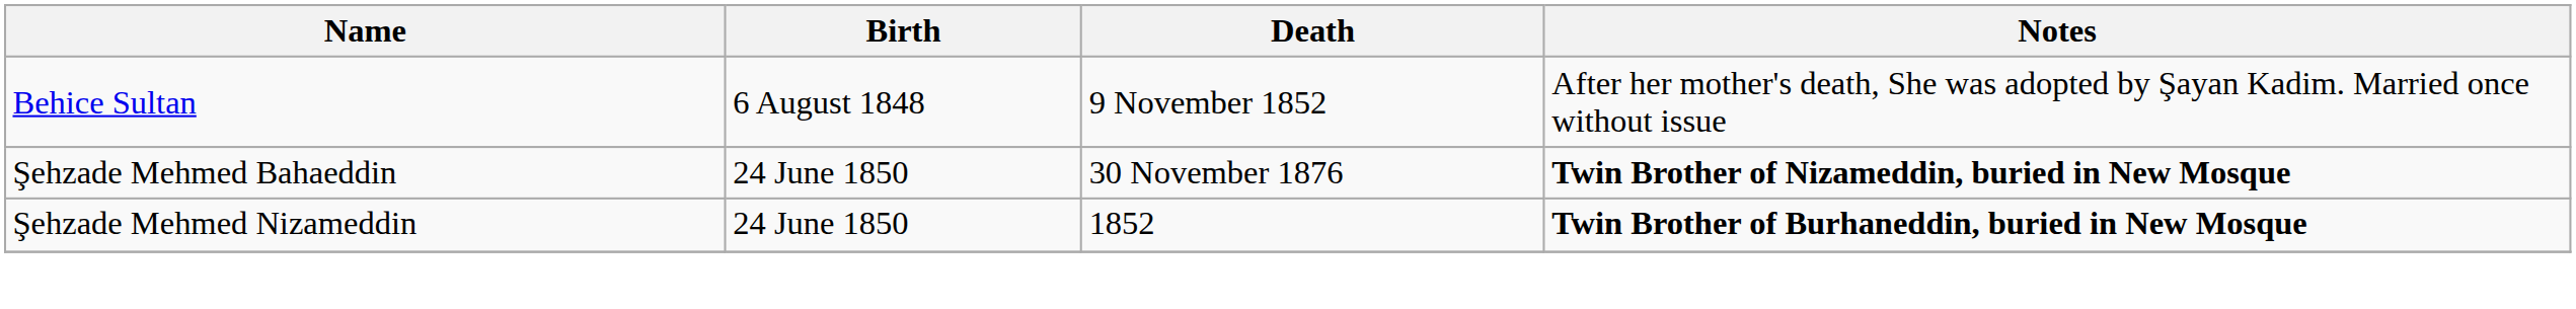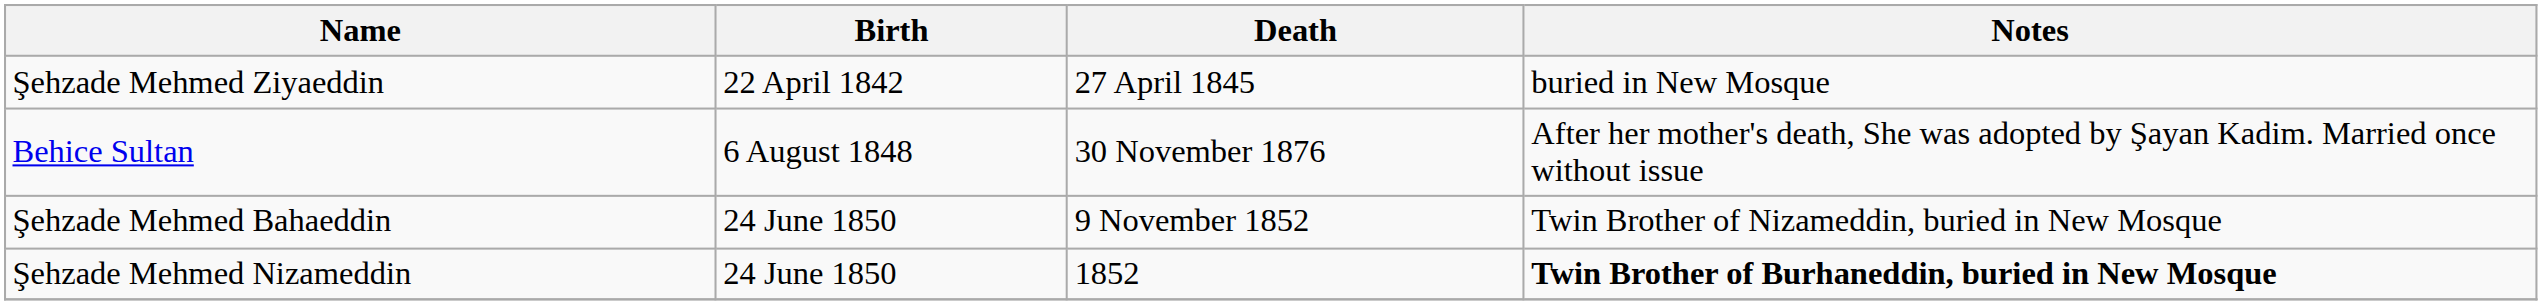+ row: Şehzade Mehmed Ziyaeddin | 22 April 1842 | 27 April 1845 | buried in New Mosque
Behice Sultan | Death: 9 November 1852 -> 30 November 1876
Şehzade Mehmed Bahaeddin | Death: 30 November 1876 -> 9 November 1852
Şehzade Mehmed Bahaeddin | Notes: bold -> normal
